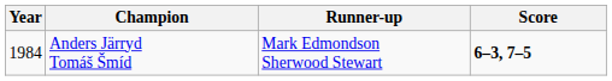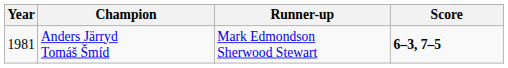Anders Järryd Tomáš Šmíd | Year: 1984 -> 1981
